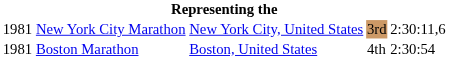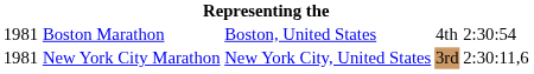rows swapped: New York City Marathon <-> Boston Marathon
